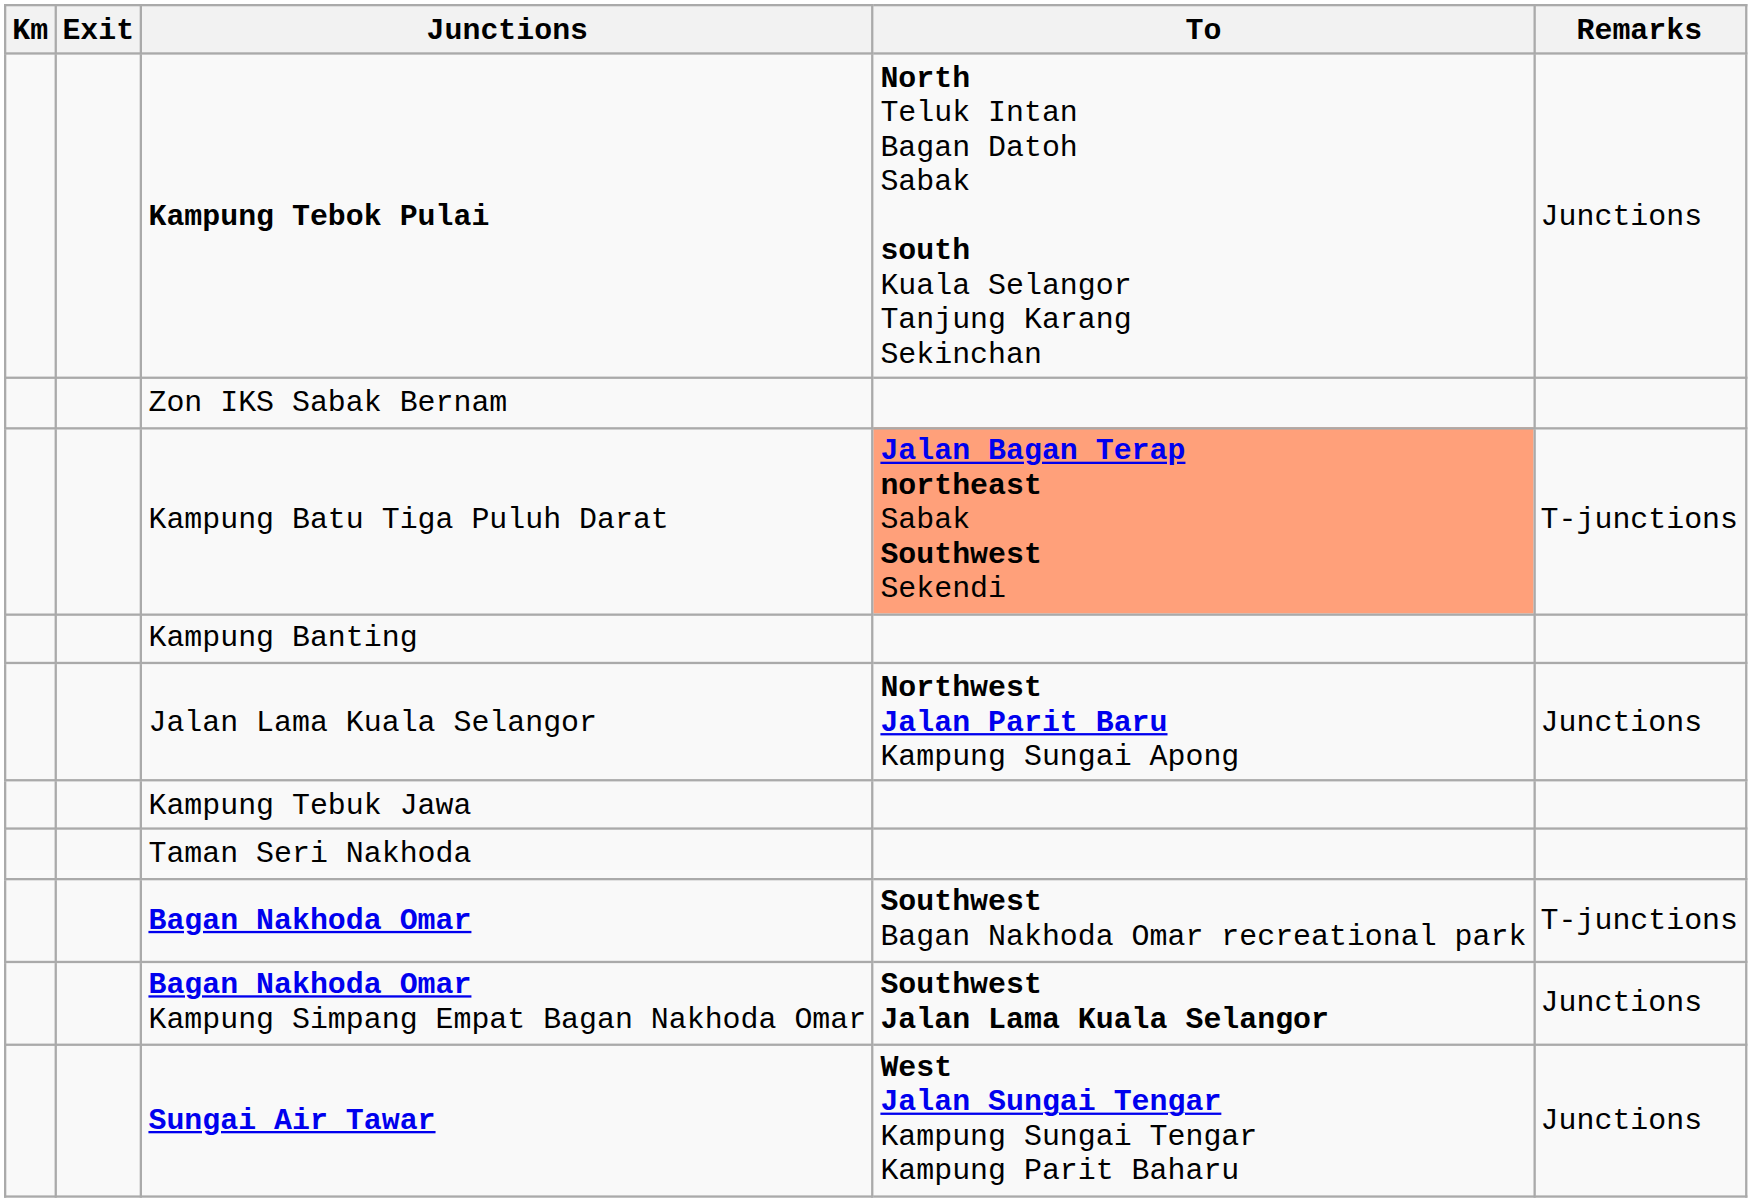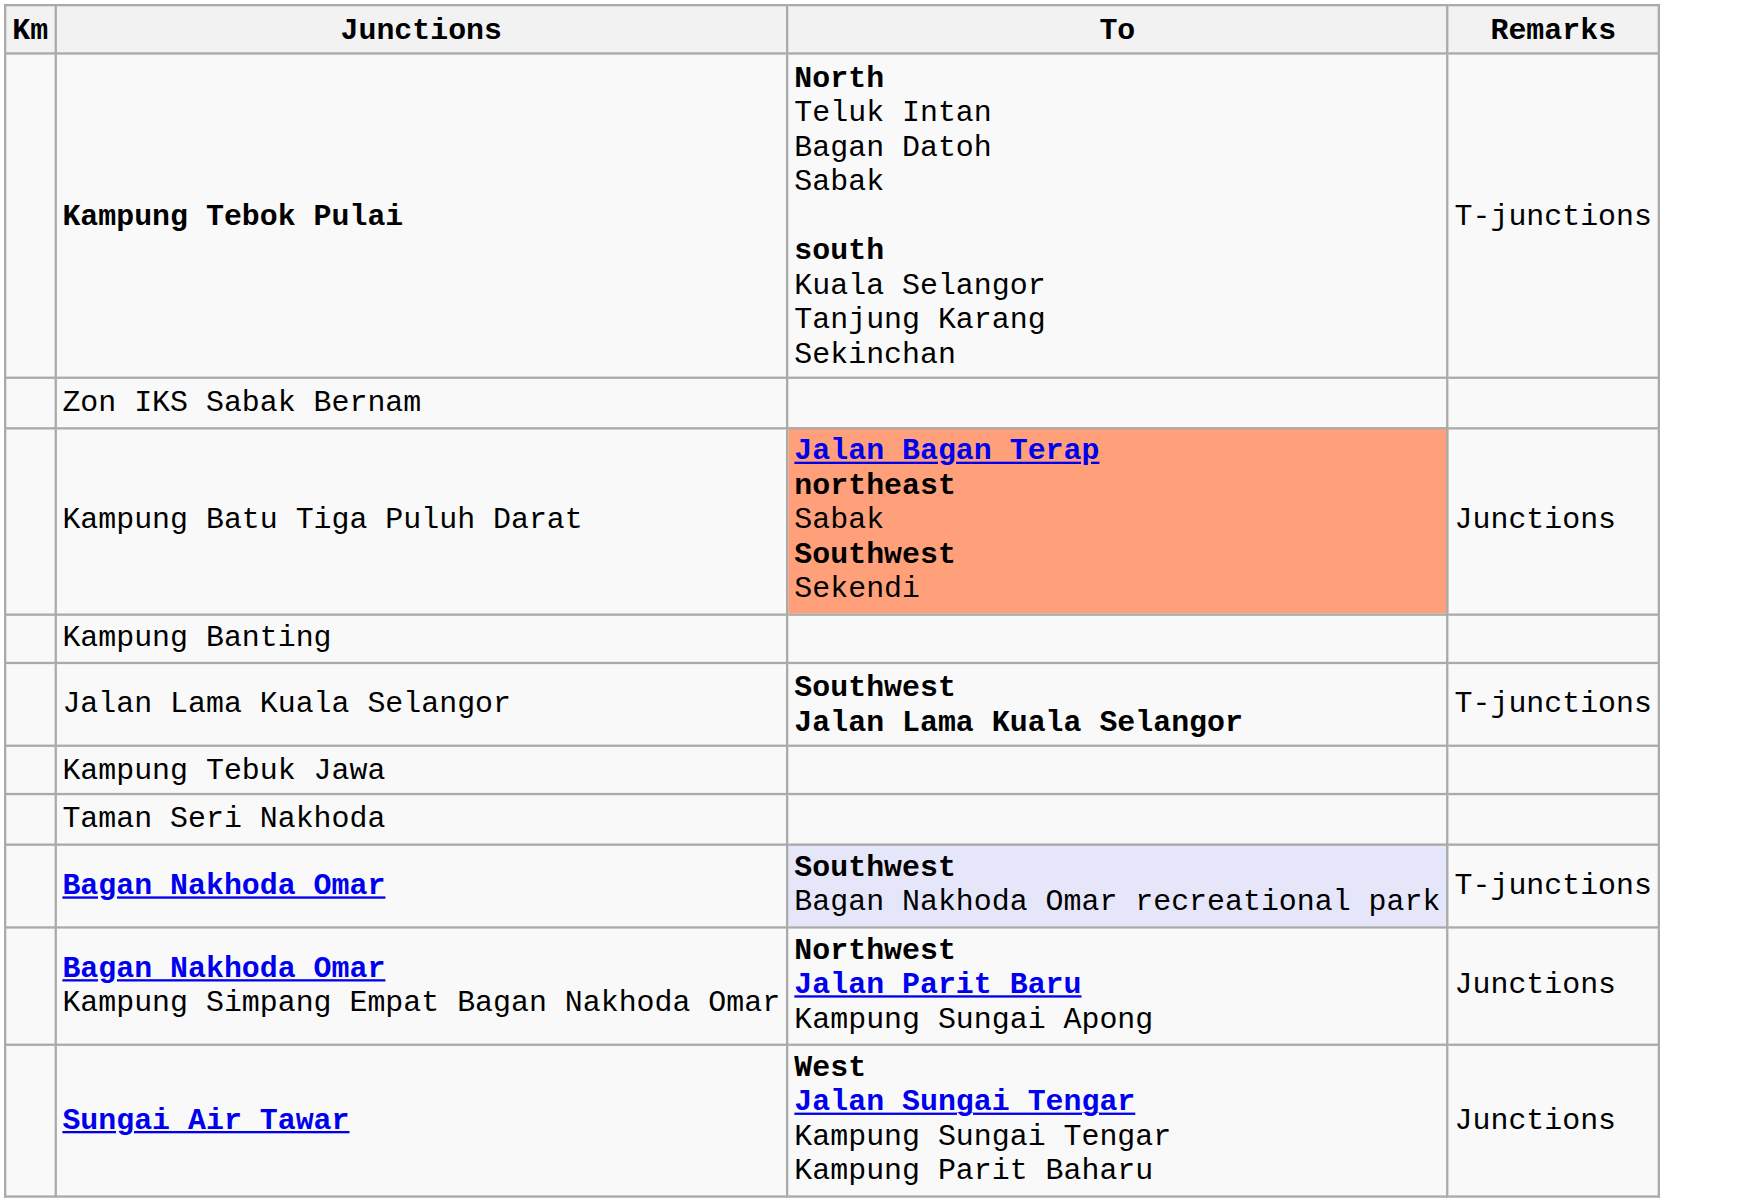- column: Exit
Kampung Tebok Pulai | Remarks: Junctions -> T-junctions
Kampung Batu Tiga Puluh Darat | Remarks: T-junctions -> Junctions
Jalan Lama Kuala Selangor | To: Northwest Jalan Parit Baru Kampung Sungai Apong -> Southwest Jalan Lama Kuala Selangor
Jalan Lama Kuala Selangor | Remarks: Junctions -> T-junctions
Bagan Nakhoda Omar | To: no background -> lavender background
Bagan Nakhoda Omar Kampung Simpang Empat Bagan Nakhoda Omar | To: Southwest Jalan Lama Kuala Selangor -> Northwest Jalan Parit Baru Kampung Sungai Apong
